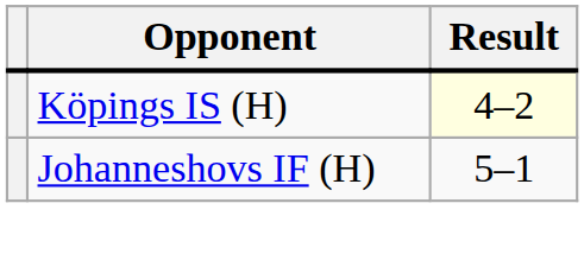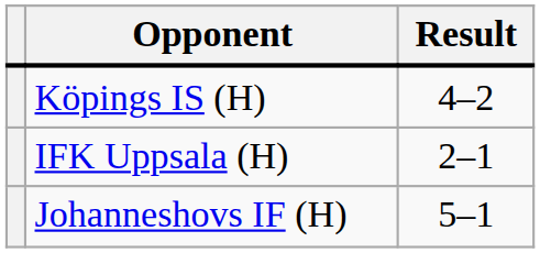Köpings IS (H) | Result: lightyellow background -> no background
+ row: IFK Uppsala (H) | 2–1
